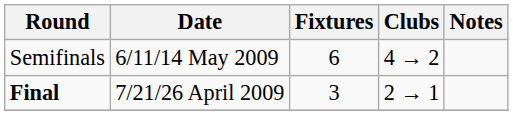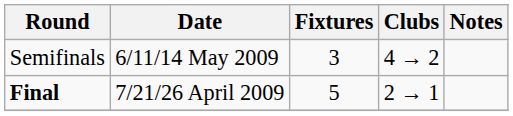Semifinals | Fixtures: 6 -> 3
Final | Fixtures: 3 -> 5
